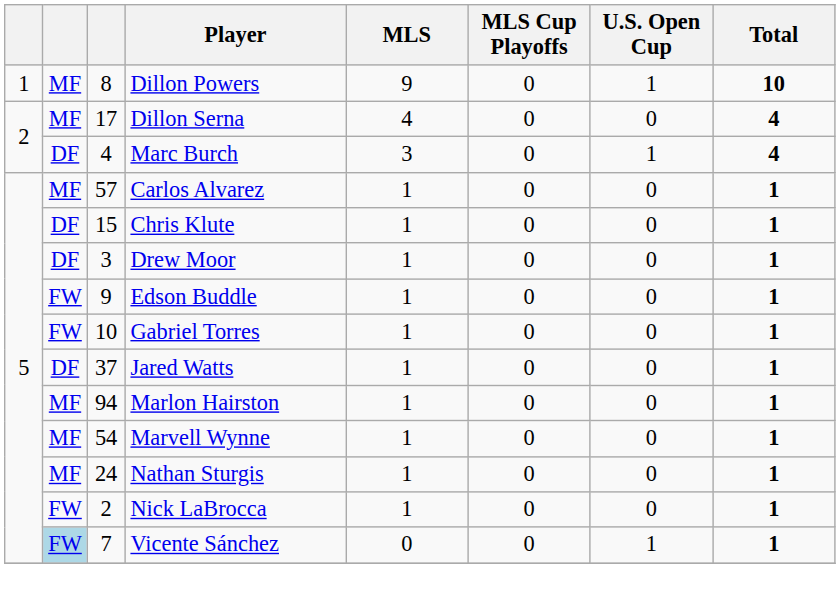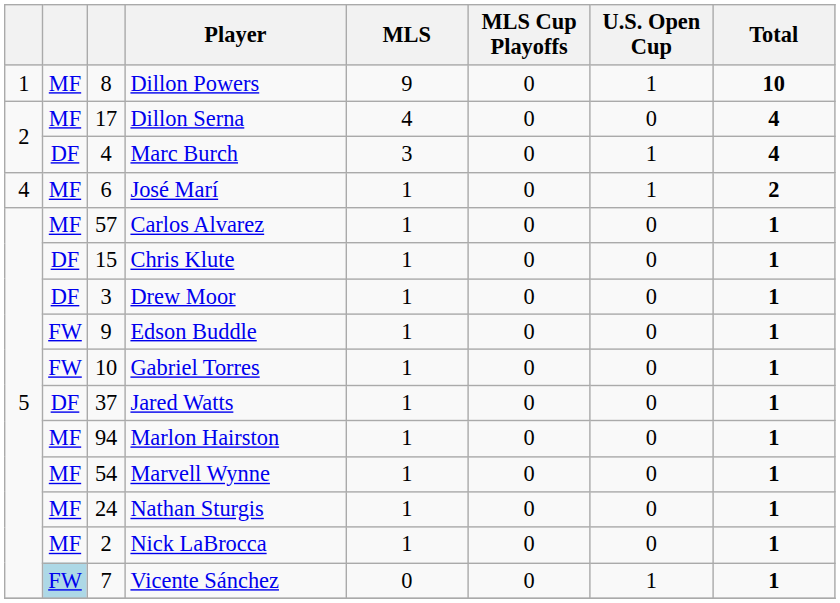+ row: 4 | MF | 6 | José Marí | 1 | 0 | 1 | 2
Nick LaBrocca | column 2: FW -> MF
